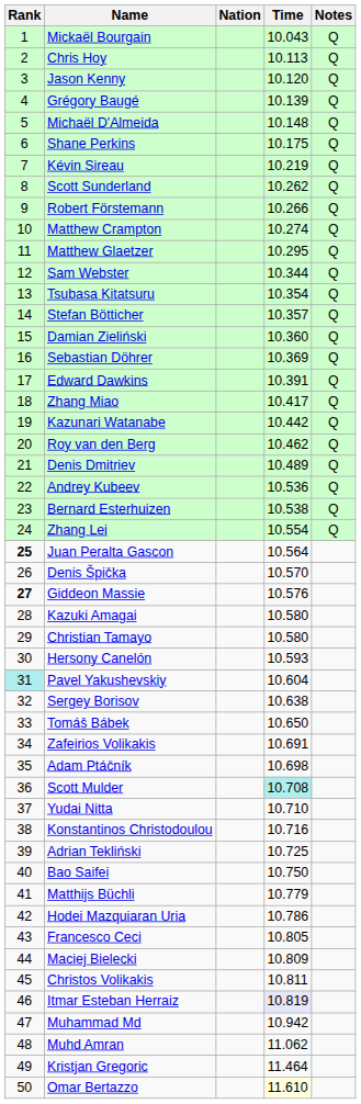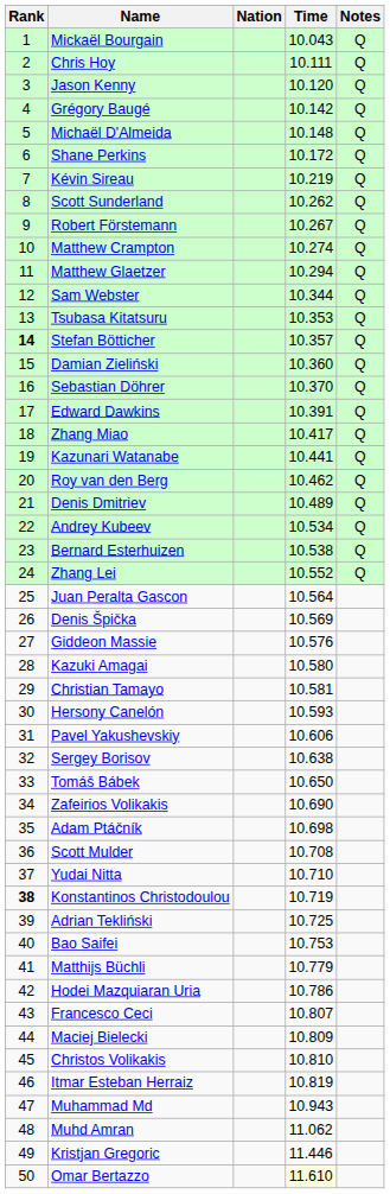Chris Hoy | Time: 10.113 -> 10.111
Grégory Baugé | Time: 10.139 -> 10.142
Shane Perkins | Time: 10.175 -> 10.172
Robert Förstemann | Time: 10.266 -> 10.267
Matthew Glaetzer | Time: 10.295 -> 10.294
Tsubasa Kitatsuru | Time: 10.354 -> 10.353
Stefan Bötticher | Rank: normal -> bold
Sebastian Döhrer | Time: 10.369 -> 10.370
Kazunari Watanabe | Time: 10.442 -> 10.441
Andrey Kubeev | Time: 10.536 -> 10.534
Zhang Lei | Time: 10.554 -> 10.552
Juan Peralta Gascon | Rank: bold -> normal
Denis Špička | Time: 10.570 -> 10.569
Giddeon Massie | Rank: bold -> normal
Christian Tamayo | Time: 10.580 -> 10.581
Pavel Yakushevskiy | Rank: paleturquoise background -> no background
Pavel Yakushevskiy | Time: 10.604 -> 10.606
Zafeirios Volikakis | Time: 10.691 -> 10.690
Scott Mulder | Time: paleturquoise background -> no background
Konstantinos Christodoulou | Rank: normal -> bold
Konstantinos Christodoulou | Time: 10.716 -> 10.719
Bao Saifei | Time: 10.750 -> 10.753
Francesco Ceci | Time: 10.805 -> 10.807
Christos Volikakis | Time: 10.811 -> 10.810
Itmar Esteban Herraiz | Time: lavender background -> no background
Muhammad Md | Time: 10.942 -> 10.943
Kristjan Gregoric | Time: 11.464 -> 11.446
